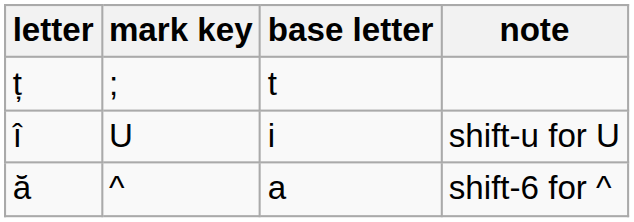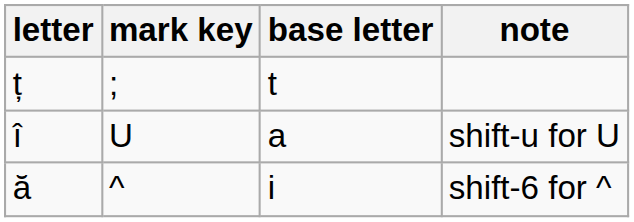shift-u for U | base letter: i -> a
shift-6 for ^ | base letter: a -> i
